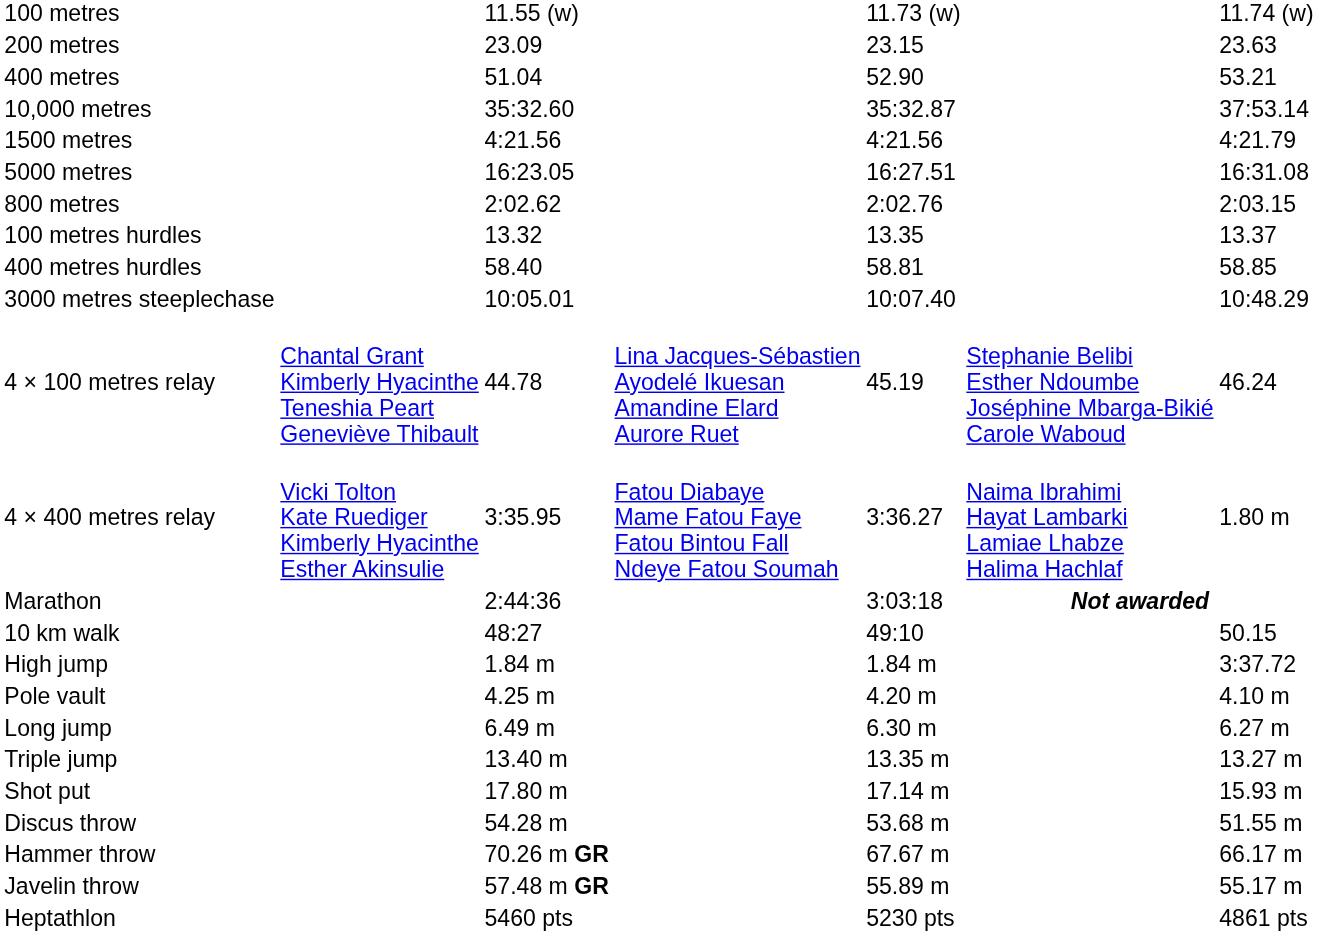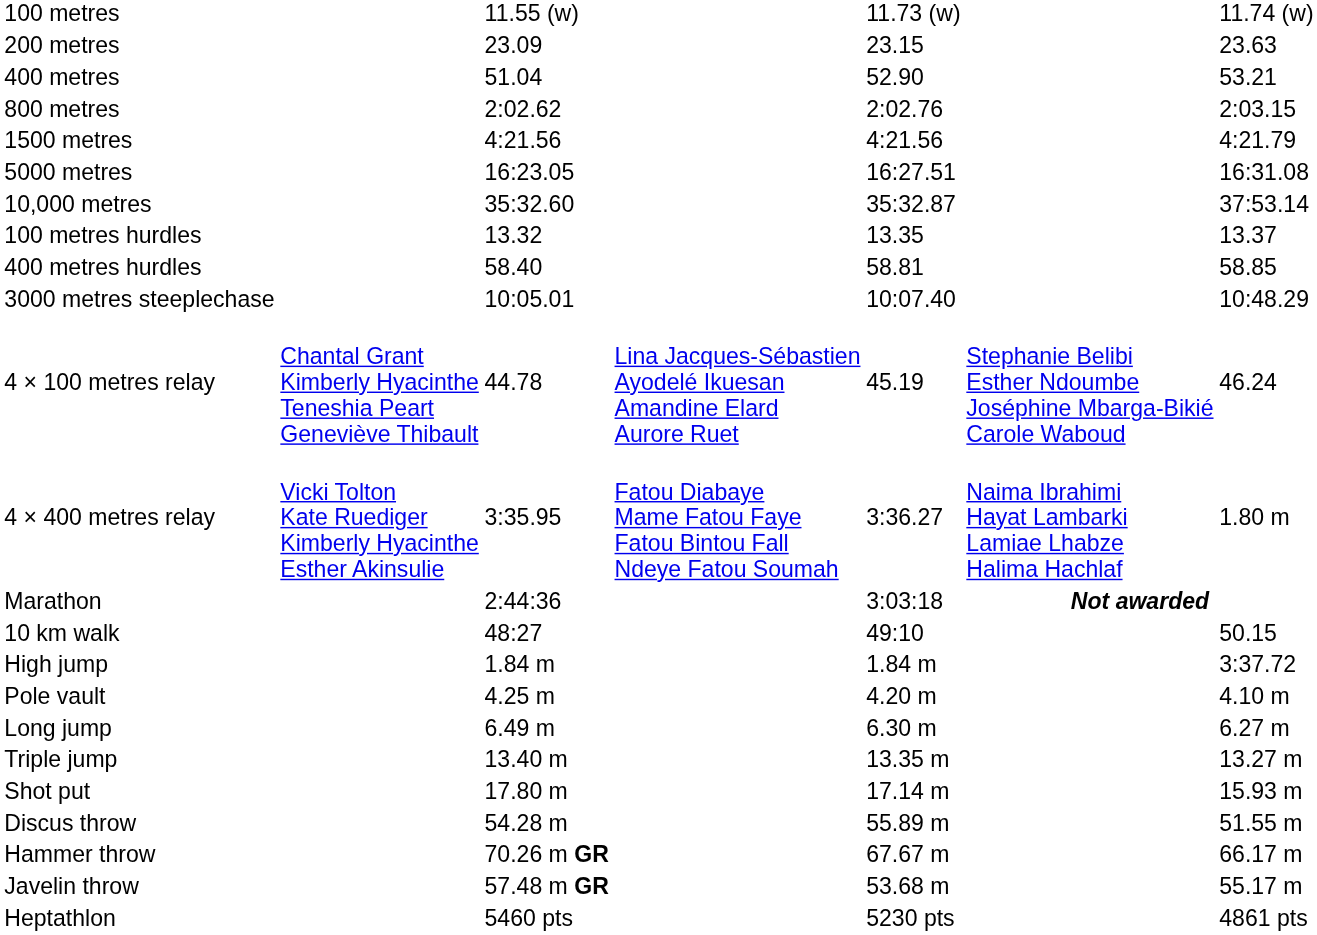rows swapped: 800 metres <-> 10,000 metres
Discus throw | column 5: 53.68 m -> 55.89 m
Javelin throw | column 5: 55.89 m -> 53.68 m
